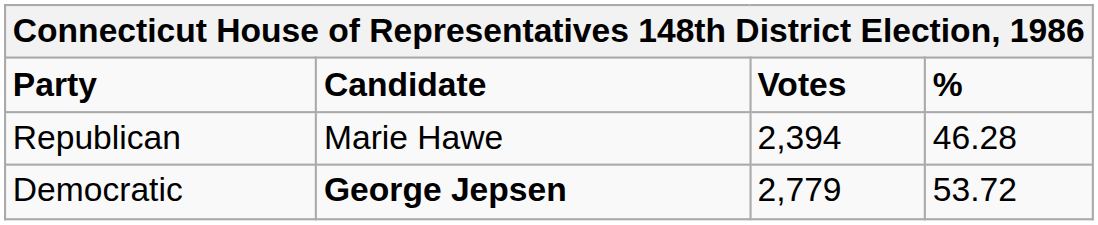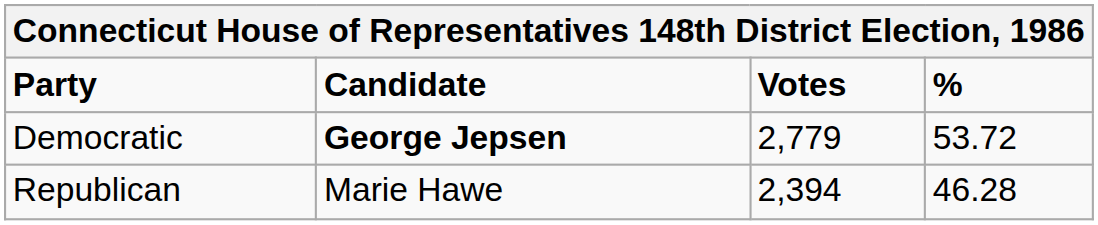rows swapped: Democratic <-> Republican
